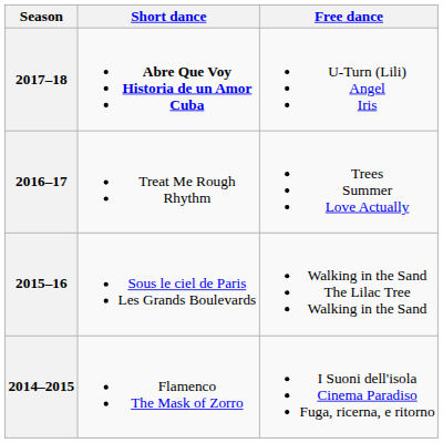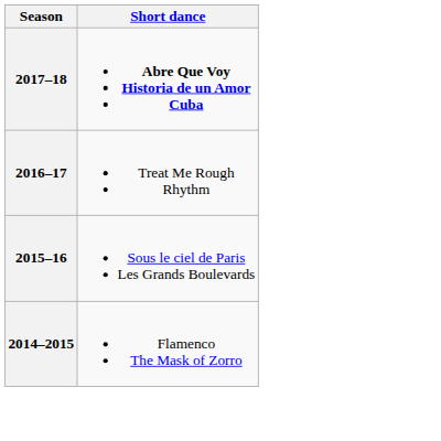- column: Free dance | U-Turn (Lili) Angel Iris | Trees Summer Love Actually | Walking in the Sand The Lilac Tree Walking in the Sand | I Suoni dell'isola Cinema Paradiso Fuga, ricerna, e ritorno
